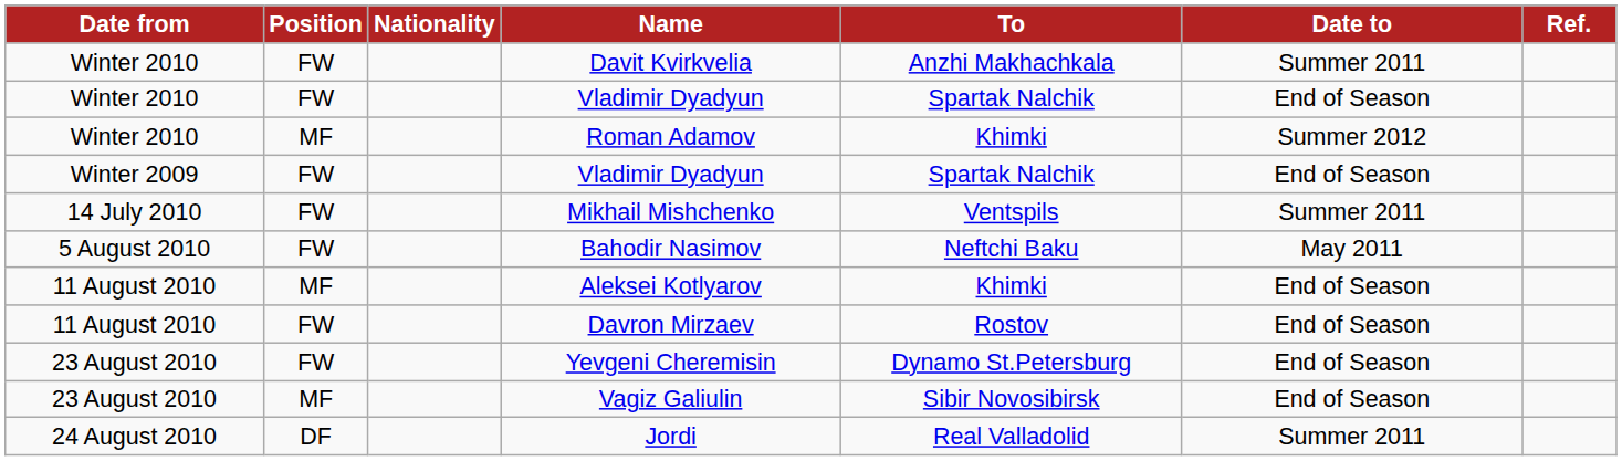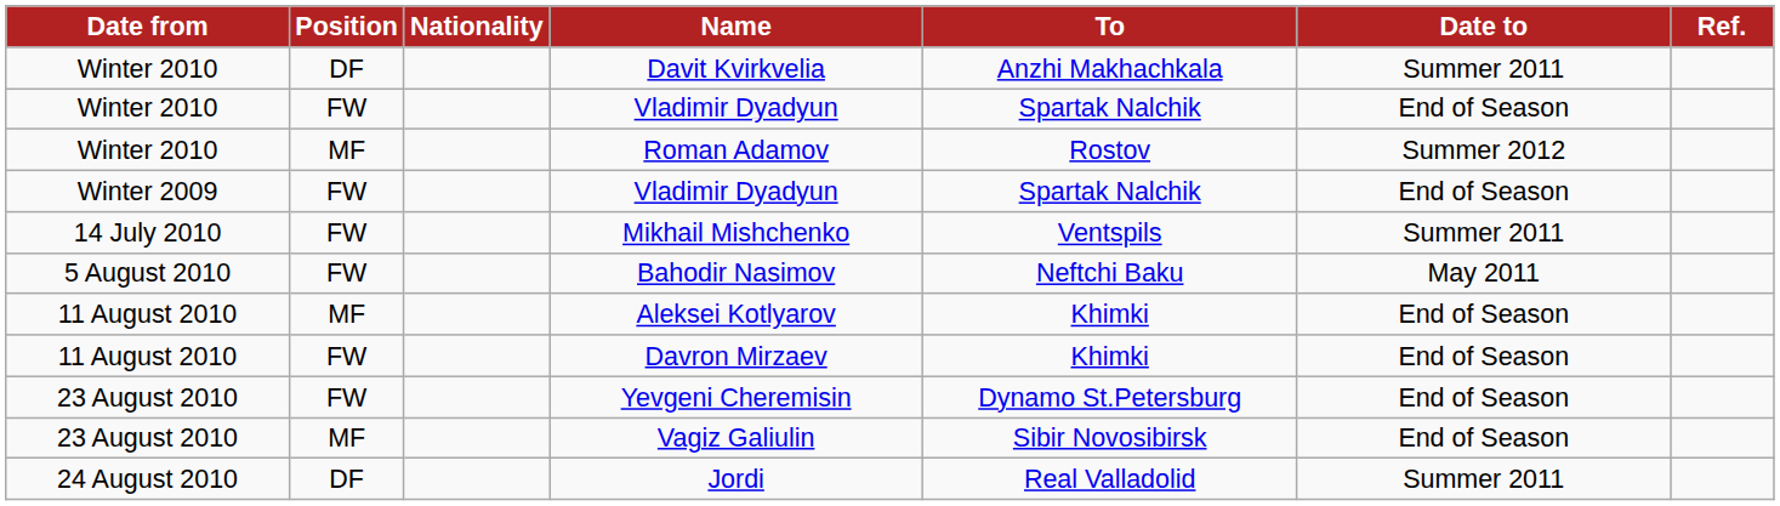Davit Kvirkvelia | Position: FW -> DF
Roman Adamov | To: Khimki -> Rostov
Davron Mirzaev | To: Rostov -> Khimki
